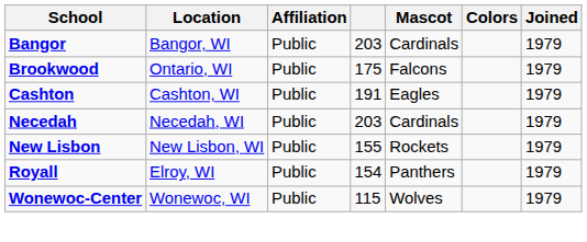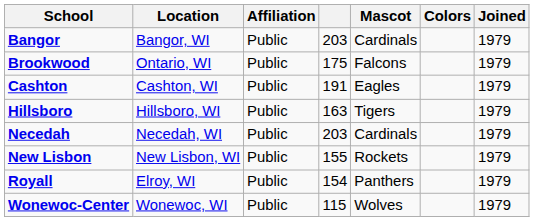+ row: Hillsboro | Hillsboro, WI | Public | 163 | Tigers | 1979
